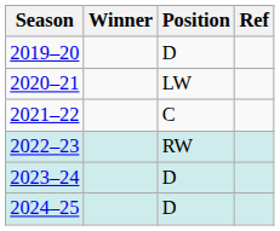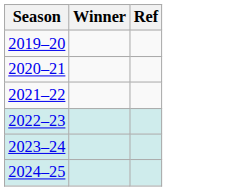- column: Position | D | LW | C | RW | D | D
